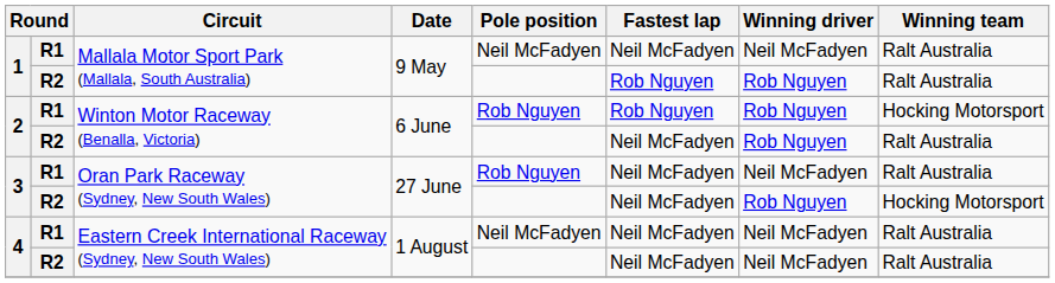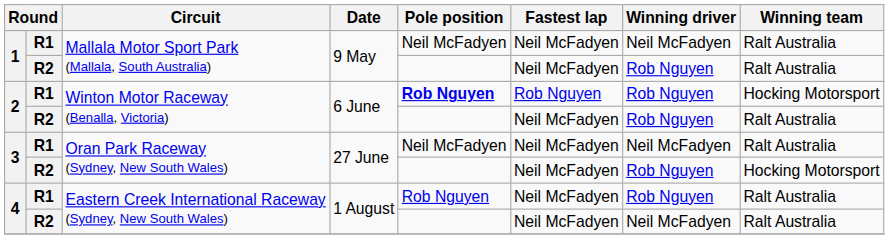1 / R2 | Fastest lap: Rob Nguyen -> Neil McFadyen
2 / R1 | Pole position: normal -> bold
3 / R1 | Pole position: Rob Nguyen -> Neil McFadyen
4 / R1 | Pole position: Neil McFadyen -> Rob Nguyen
4 / R1 | Winning driver: Neil McFadyen -> Rob Nguyen
